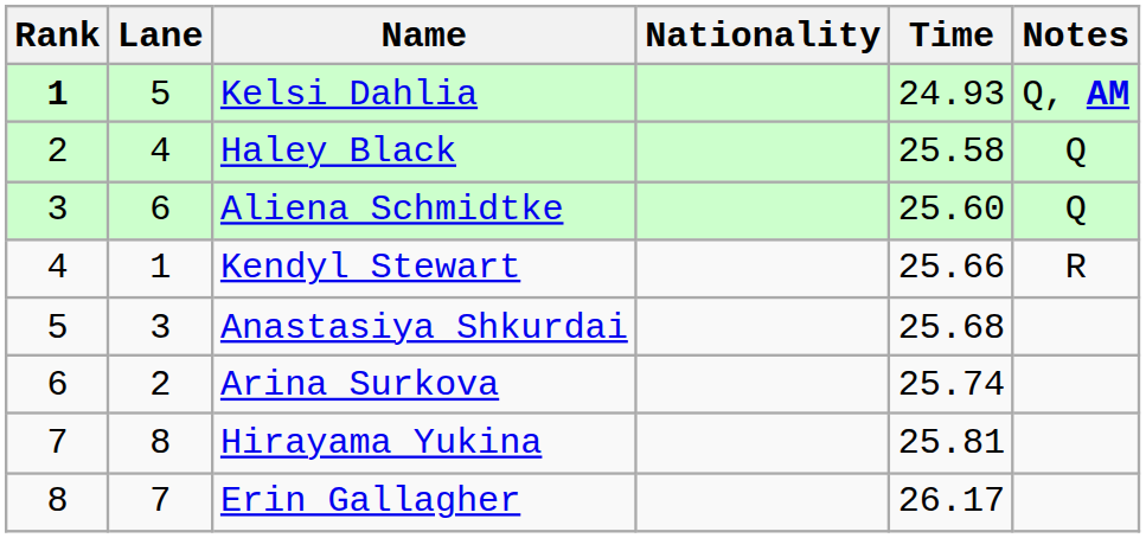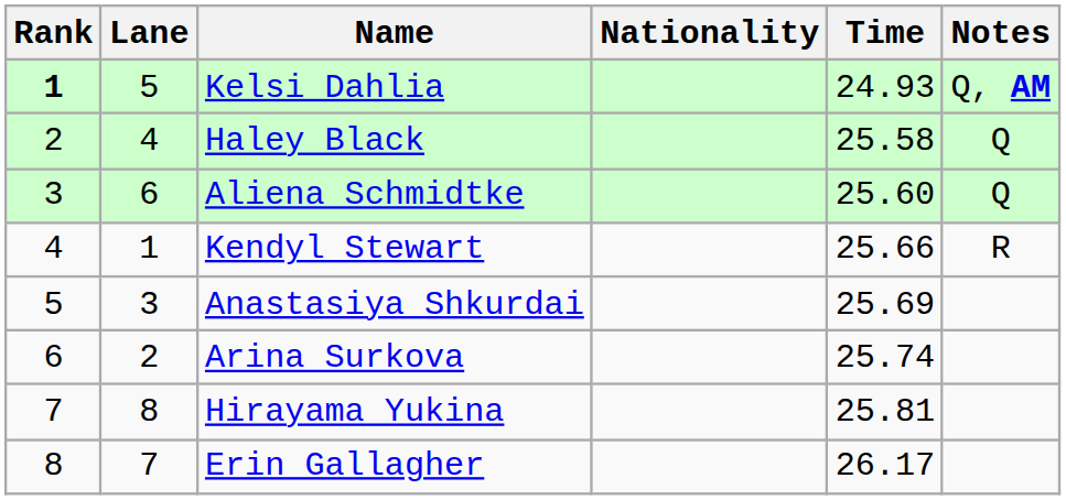Anastasiya Shkurdai | Time: 25.68 -> 25.69
